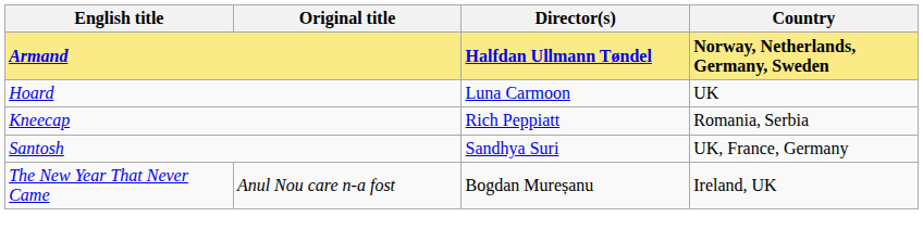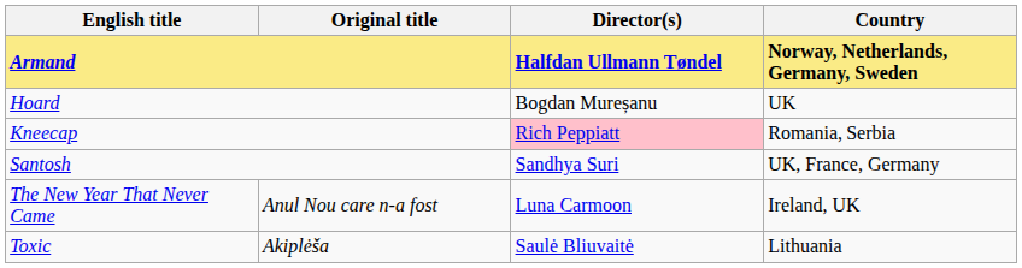Hoard | Director(s): Luna Carmoon -> Bogdan Mureșanu
Kneecap | Director(s): no background -> pink background
The New Year That Never Came | Director(s): Bogdan Mureșanu -> Luna Carmoon
+ row: Toxic | Akiplėša | Saulė Bliuvaitė | Lithuania
